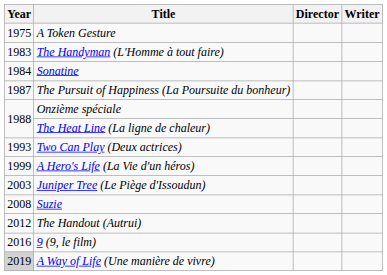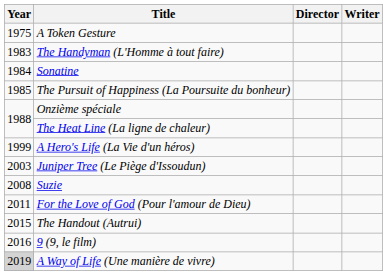The Pursuit of Happiness (La Poursuite du bonheur) | Year: 1987 -> 1985
- row: 1993 | Two Can Play (Deux actrices)
+ row: 2011 | For the Love of God (Pour l'amour de Dieu)
The Handout (Autrui) | Year: 2012 -> 2015
